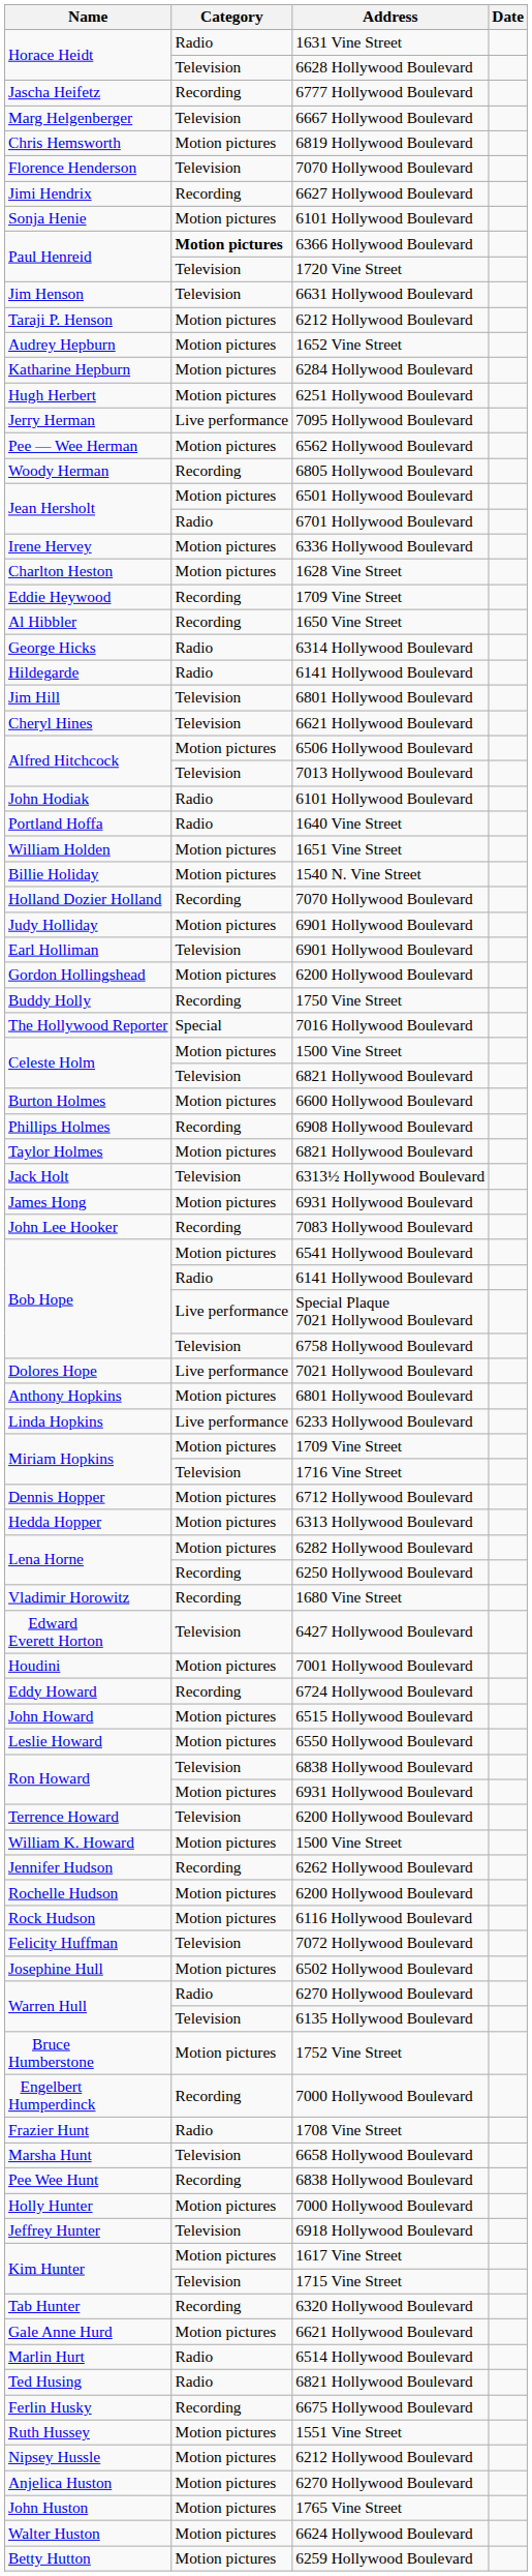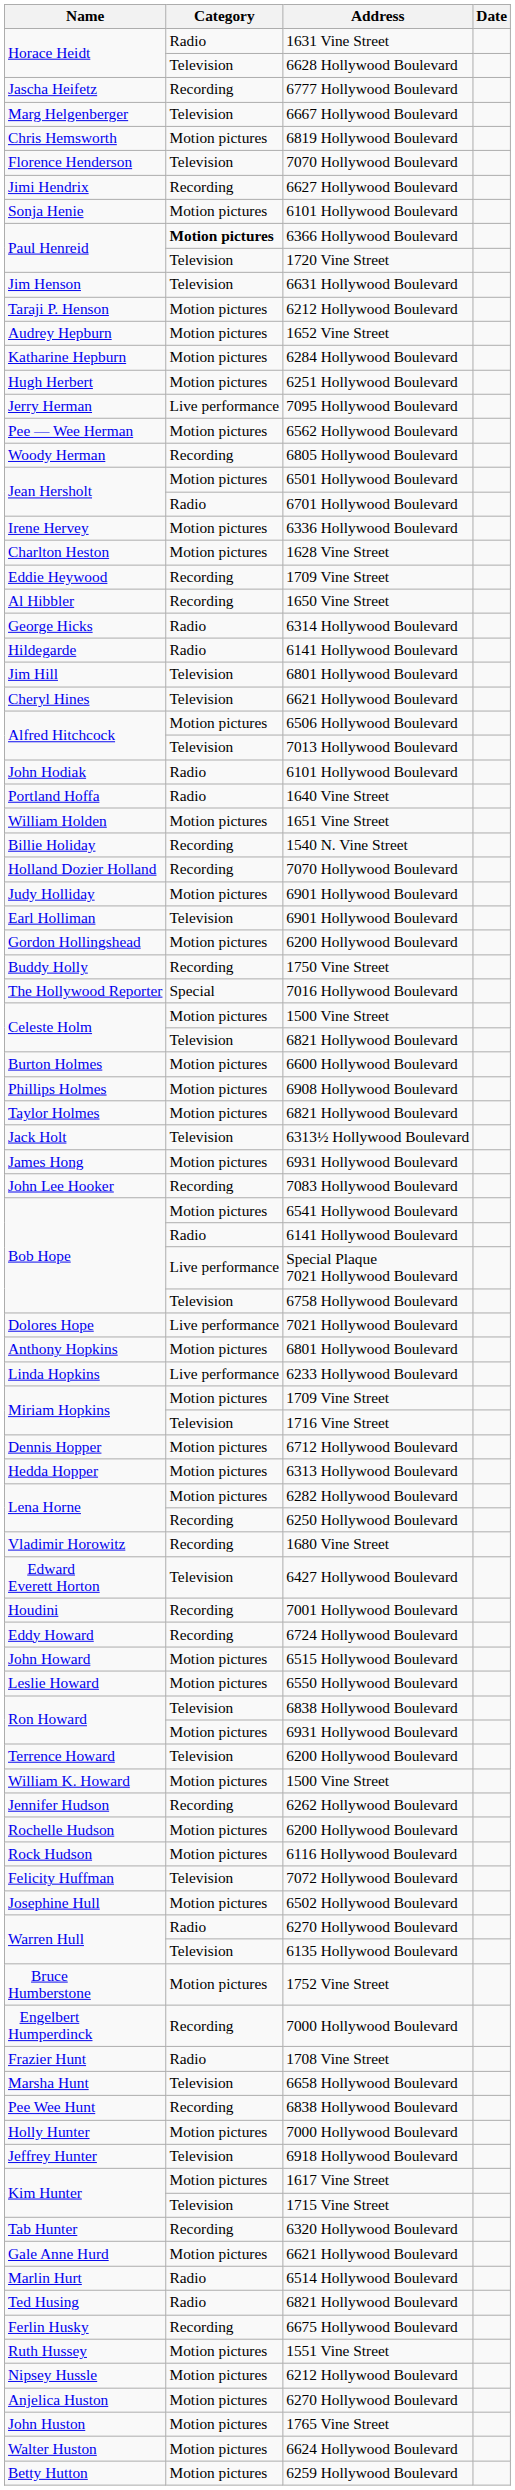Billie Holiday | Category: Motion pictures -> Recording
Phillips Holmes | Category: Recording -> Motion pictures
Houdini | Category: Motion pictures -> Recording
